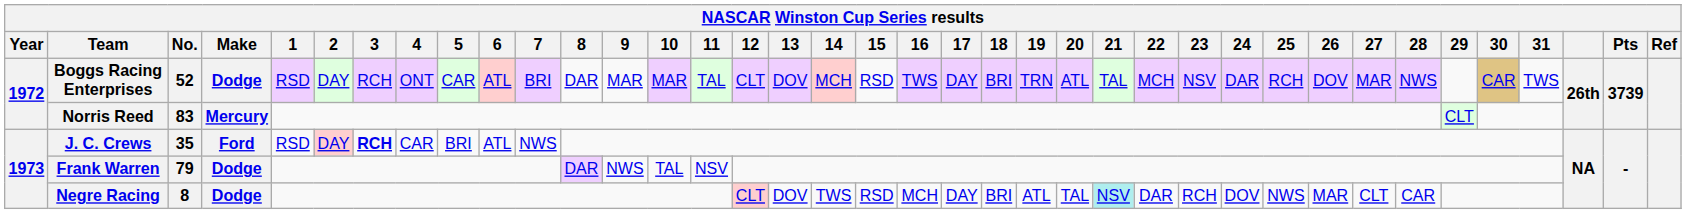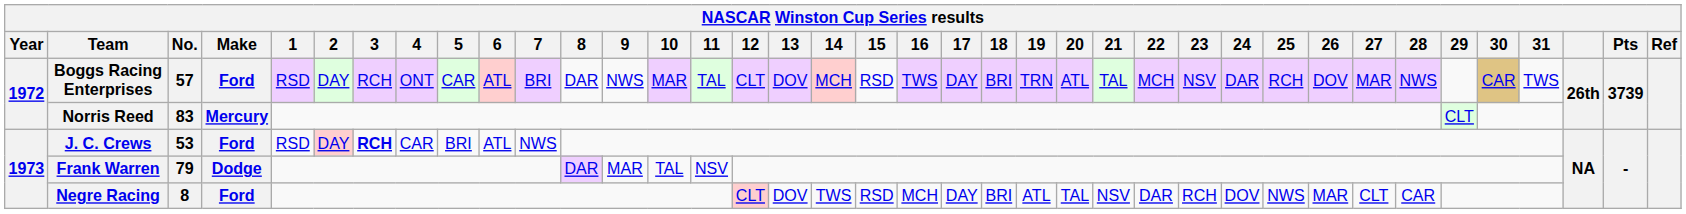Boggs Racing Enterprises | No.: 52 -> 57
Boggs Racing Enterprises | Make: Dodge -> Ford
Boggs Racing Enterprises | 9: MAR -> NWS
J. C. Crews | No.: 35 -> 53
Frank Warren | 9: NWS -> MAR
Negre Racing | Make: Dodge -> Ford
Negre Racing | 21: paleturquoise background -> no background
